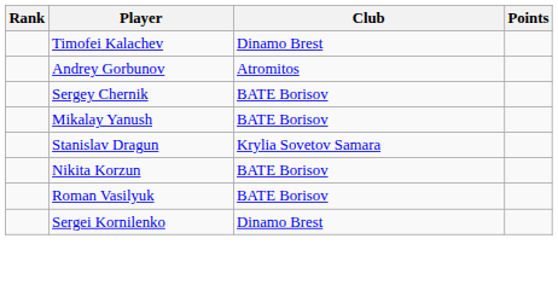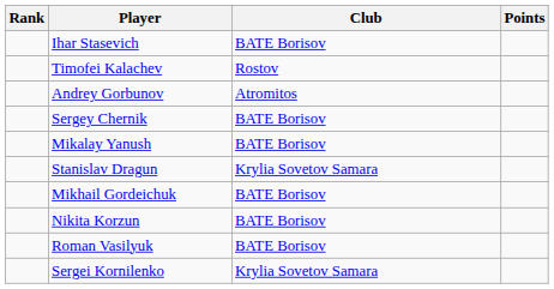+ row: Ihar Stasevich | BATE Borisov
Timofei Kalachev | Club: Dinamo Brest -> Rostov
+ row: Mikhail Gordeichuk | BATE Borisov
Sergei Kornilenko | Club: Dinamo Brest -> Krylia Sovetov Samara
